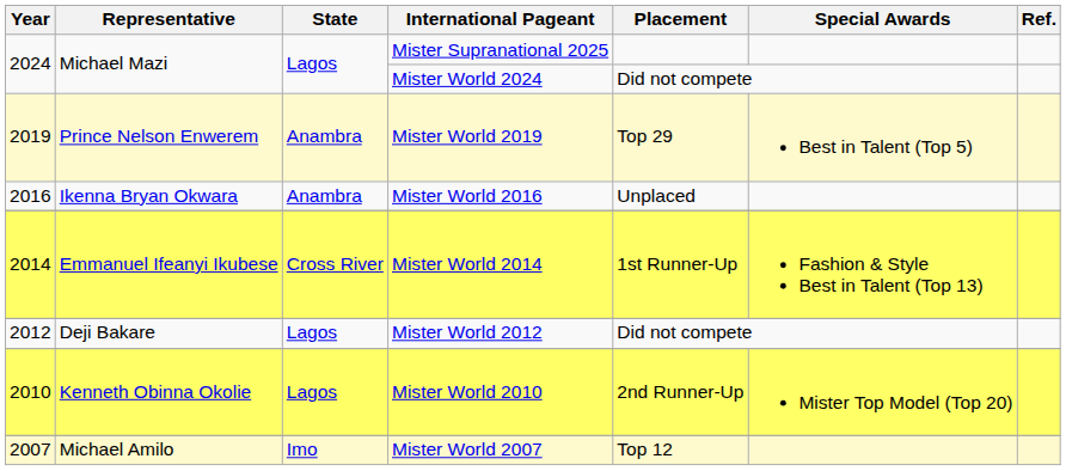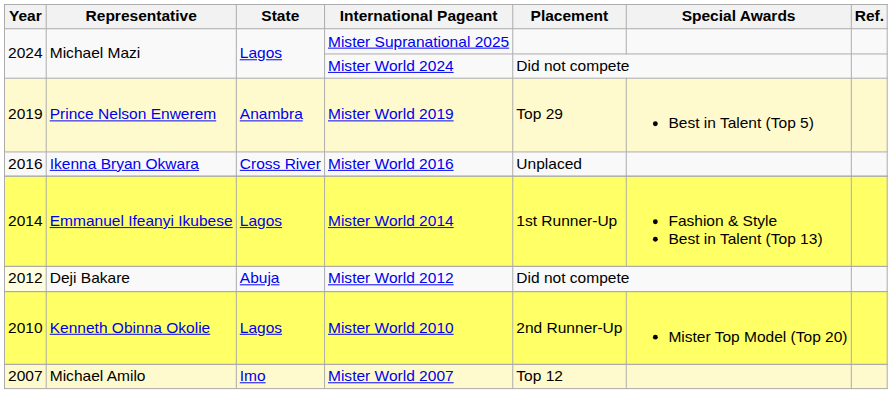Mister World 2016 | State: Anambra -> Cross River
Mister World 2014 | State: Cross River -> Lagos
Mister World 2012 | Year: no background -> lightyellow background
Mister World 2012 | State: Lagos -> Abuja
